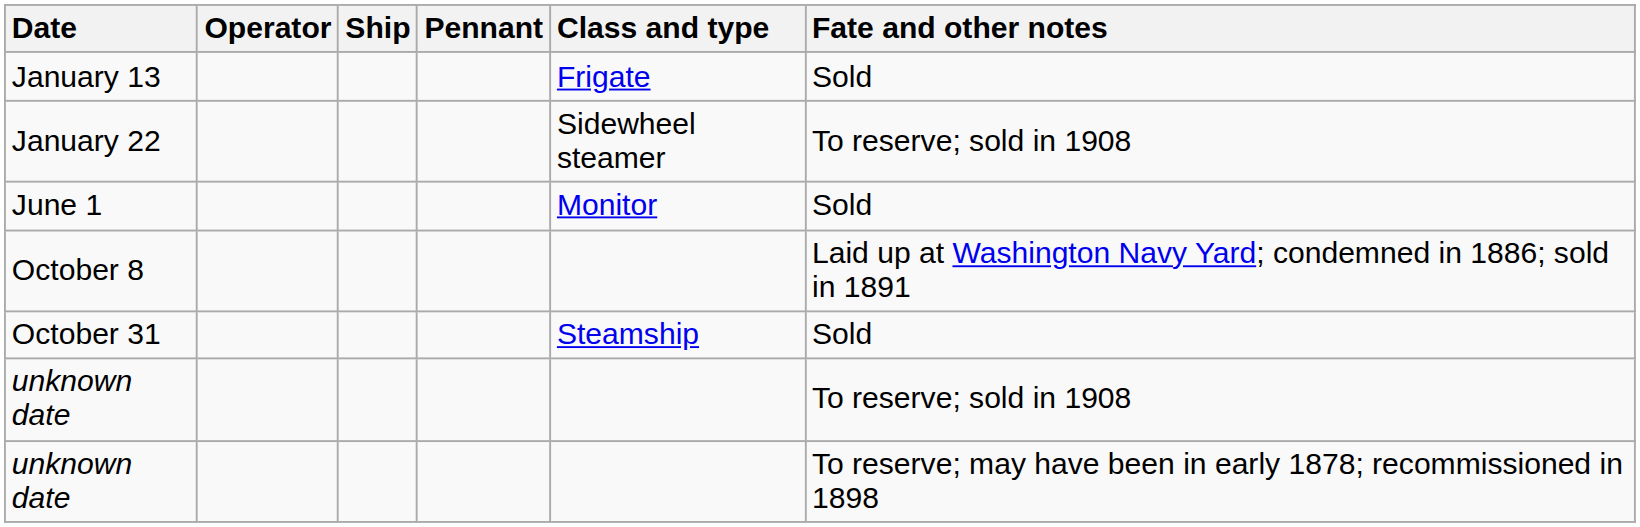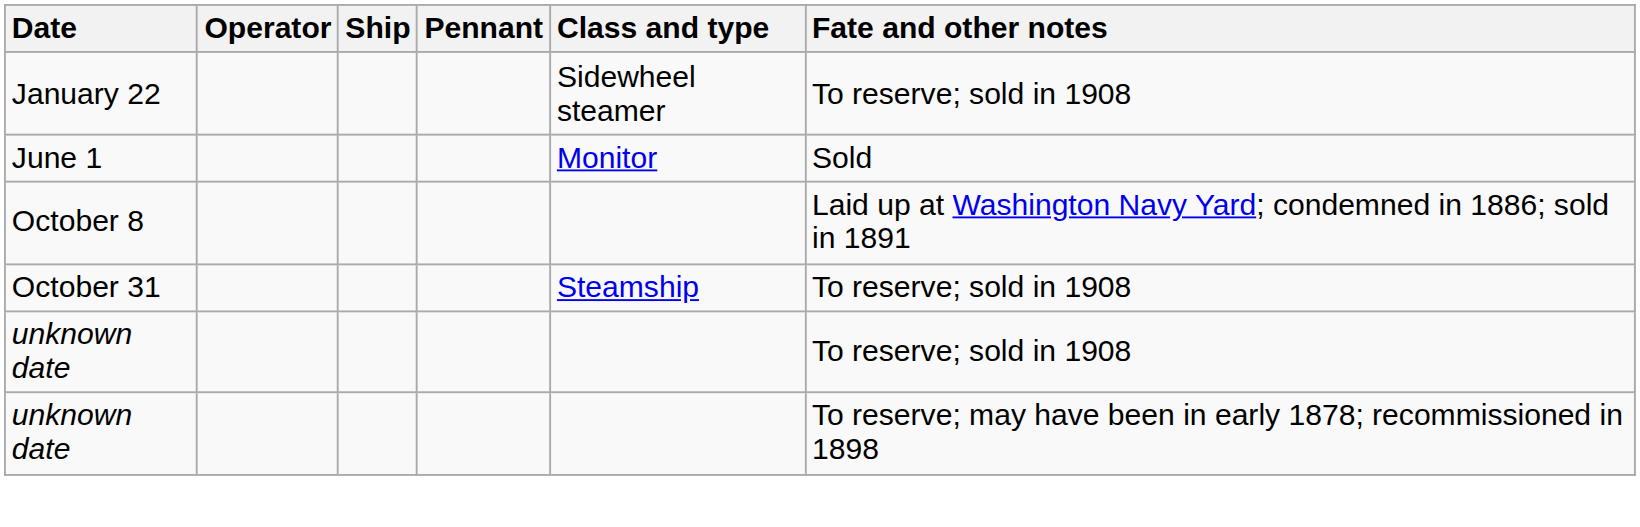- row: January 13 | Frigate | Sold
October 31 | Fate and other notes: Sold -> To reserve; sold in 1908
